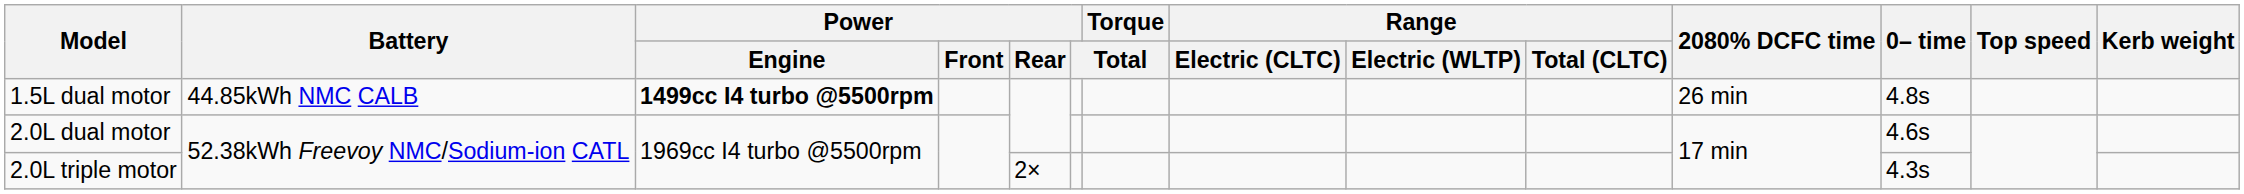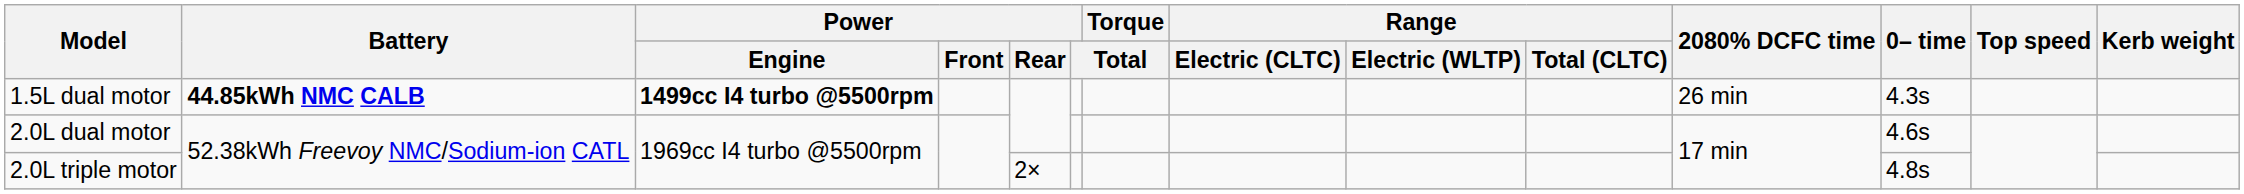1.5L dual motor | Battery: normal -> bold
1.5L dual motor | 0– time: 4.8s -> 4.3s
2.0L triple motor | 0– time: 4.3s -> 4.8s
